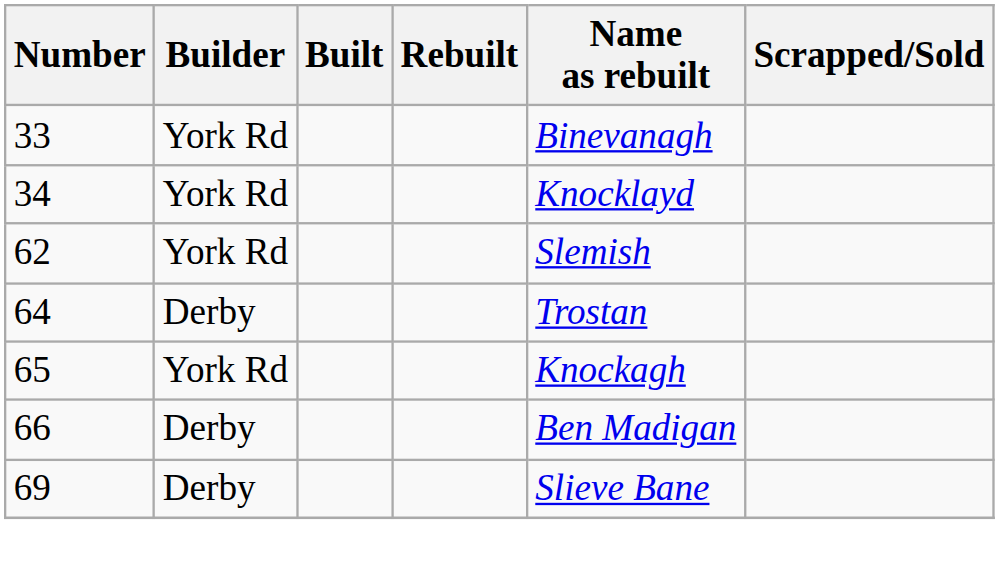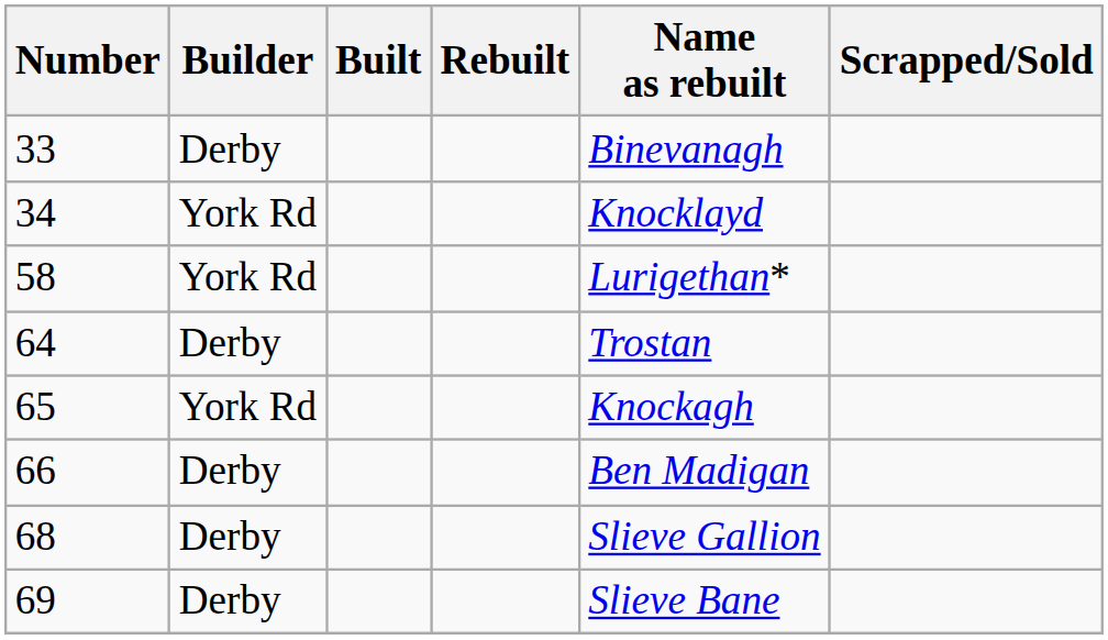33 | Builder: York Rd -> Derby
+ row: 58 | York Rd | Lurigethan*
- row: 62 | York Rd | Slemish
+ row: 68 | Derby | Slieve Gallion
